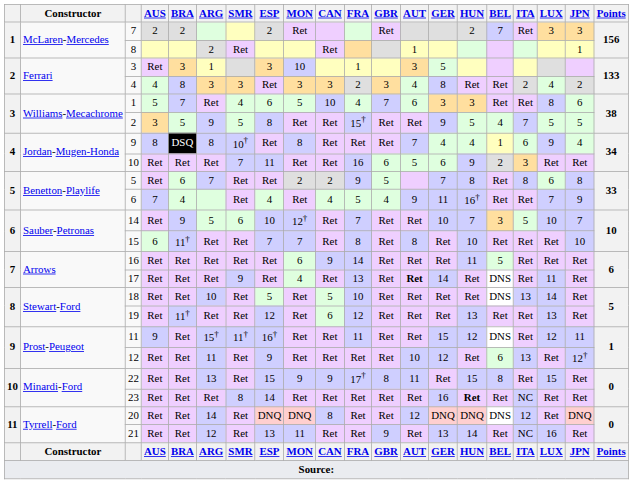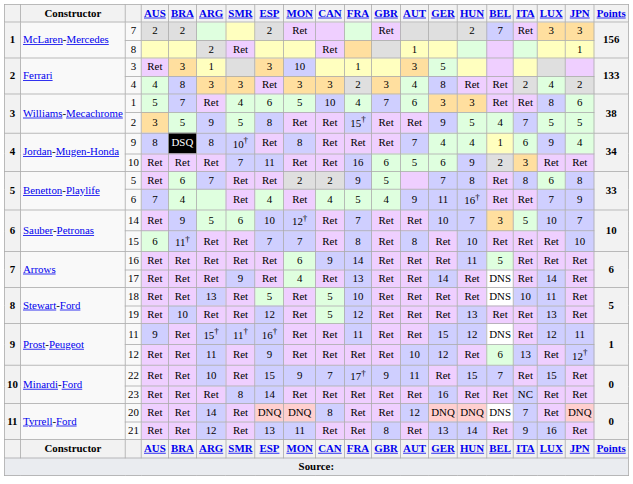17 | AUT: bold -> normal
17 | LUX: 11 -> 14
18 | ARG: 10 -> 13
18 | ITA: 13 -> 10
18 | LUX: 14 -> 11
19 | BRA: 11† -> 10
19 | CAN: 6 -> 5
22 | ARG: 13 -> 10
22 | CAN: 9 -> 7
22 | GBR: 8 -> 9
22 | BEL: 8 -> 7
23 | HUN: bold -> normal
20 | ITA: 12 -> 7
21 | GBR: 9 -> 8
21 | ITA: NC -> 9
